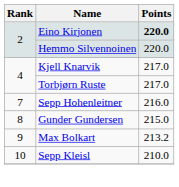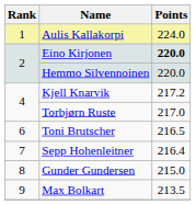+ row: 1 | Aulis Kallakorpi | 224.0
Kjell Knarvik | Points: 217.0 -> 217.2
+ row: 6 | Toni Brutscher | 216.5
Sepp Hohenleitner | Points: 216.0 -> 216.4
Max Bolkart | Points: 213.2 -> 213.5
- row: 10 | Sepp Kleisl | 210.0
